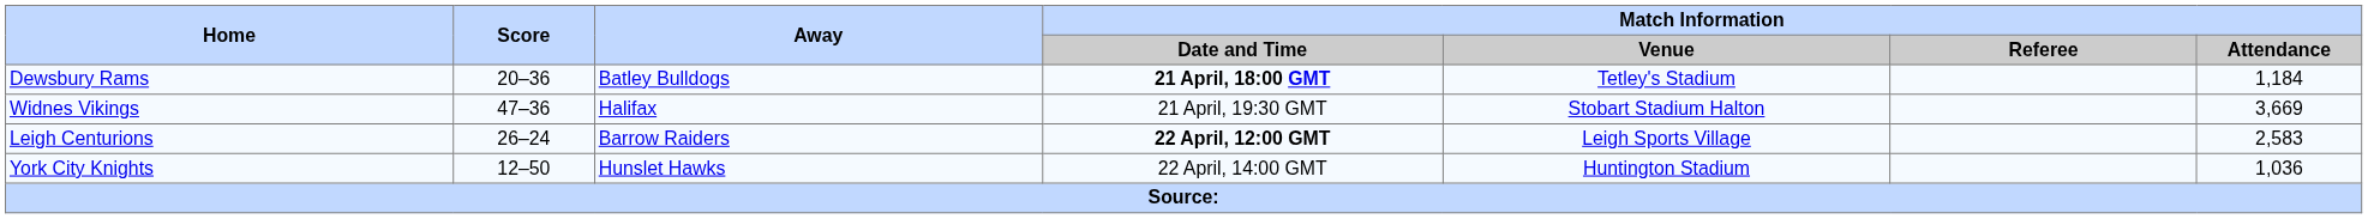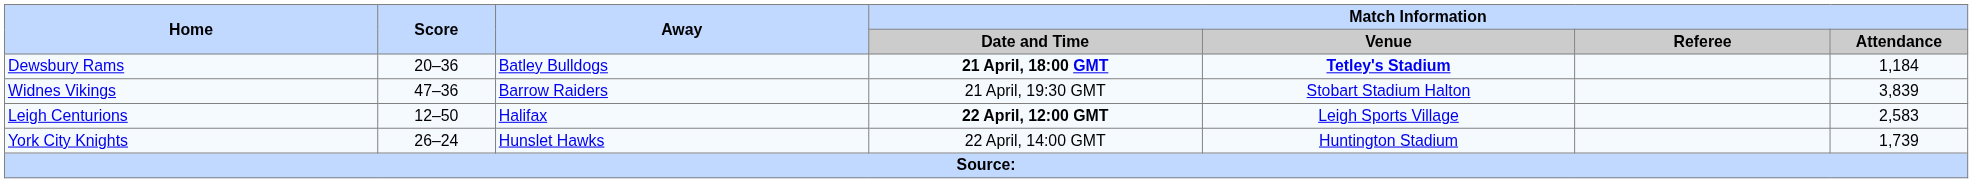Dewsbury Rams | Match Information / Venue: normal -> bold
Widnes Vikings | Away: Halifax -> Barrow Raiders
Widnes Vikings | Match Information / Attendance: 3,669 -> 3,839
Leigh Centurions | Score: 26–24 -> 12–50
Leigh Centurions | Away: Barrow Raiders -> Halifax
York City Knights | Score: 12–50 -> 26–24
York City Knights | Match Information / Attendance: 1,036 -> 1,739
